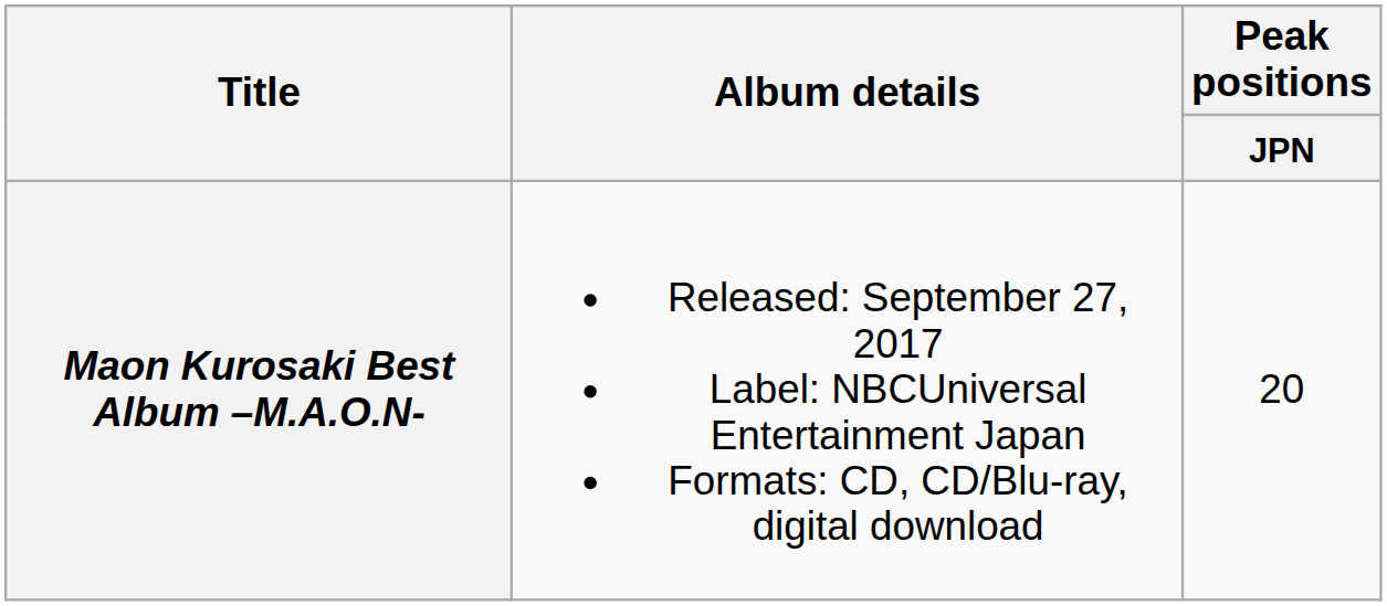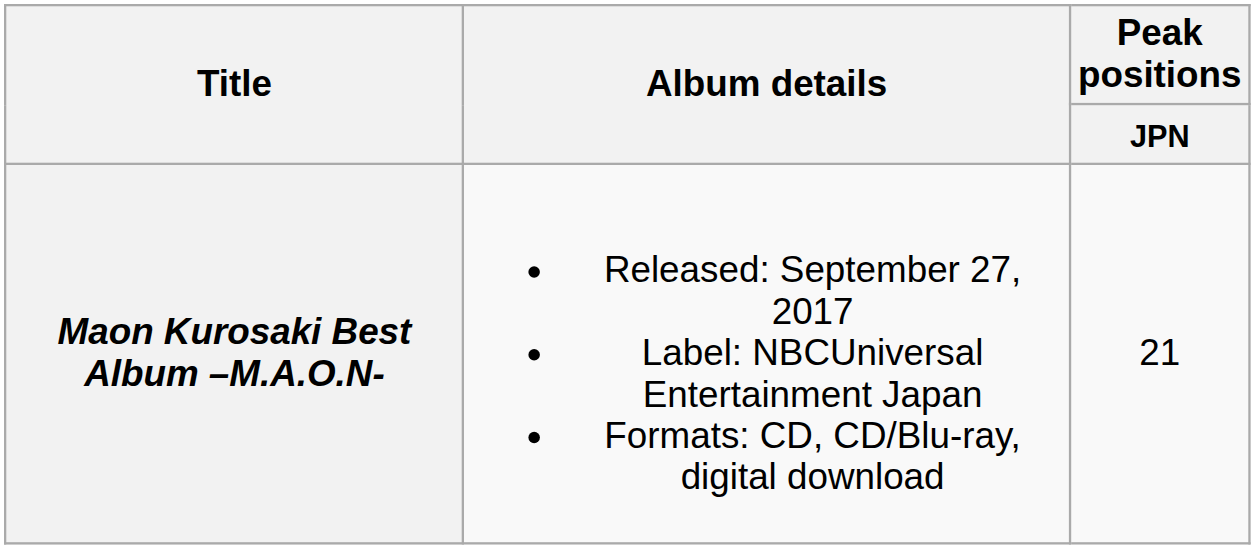Maon Kurosaki Best Album –M.A.O.N- | Peak positions / JPN: 20 -> 21
